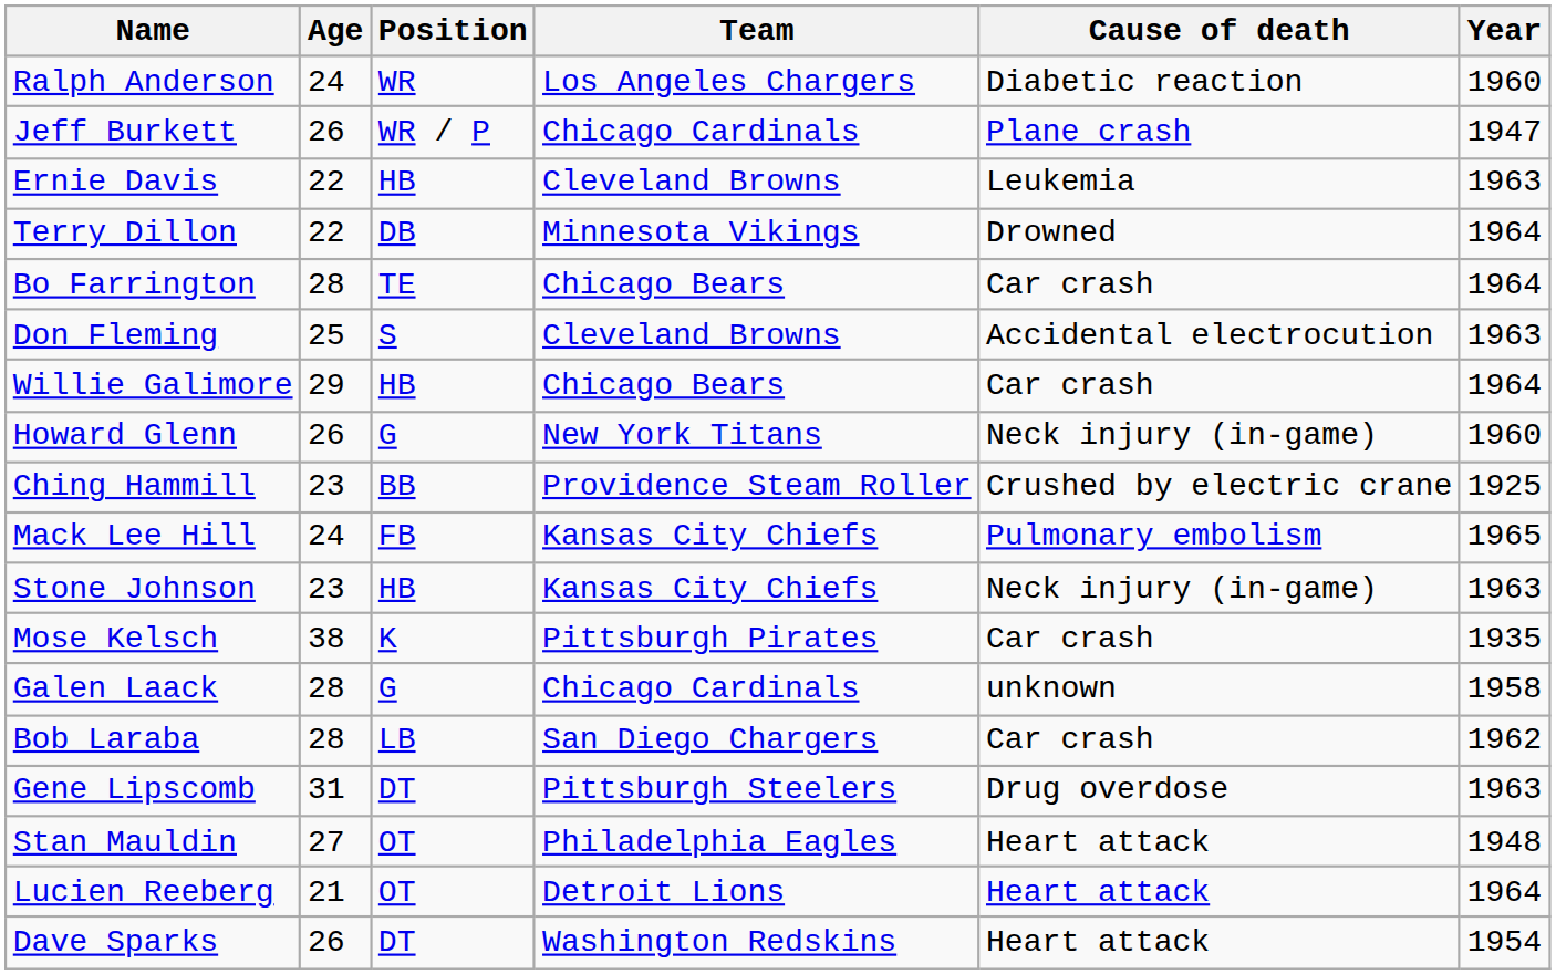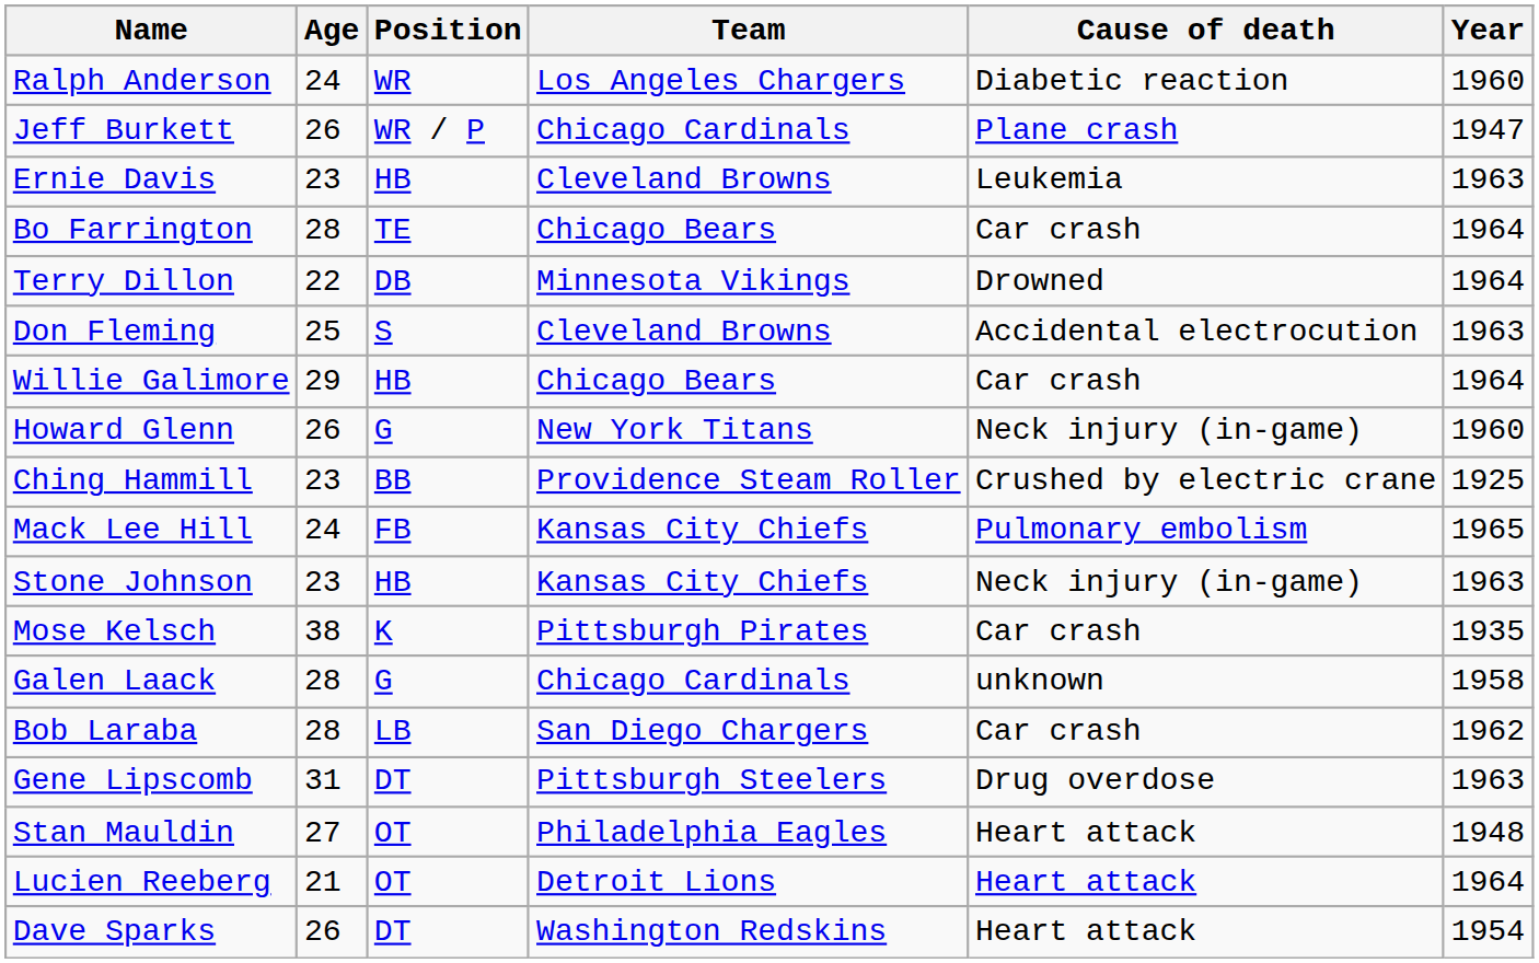Ernie Davis | Age: 22 -> 23
rows swapped: Terry Dillon <-> Bo Farrington
